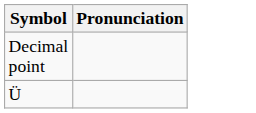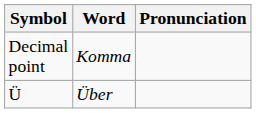+ column: Word | Komma | Über
